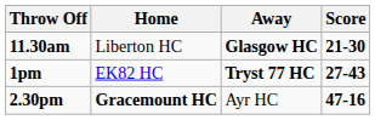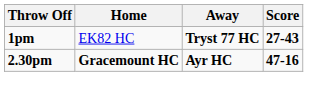- row: 11.30am | Liberton HC | Glasgow HC | 21-30
2.30pm | Away: normal -> bold
